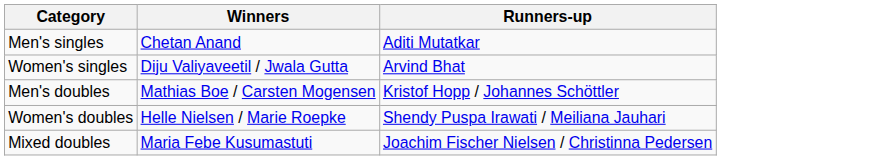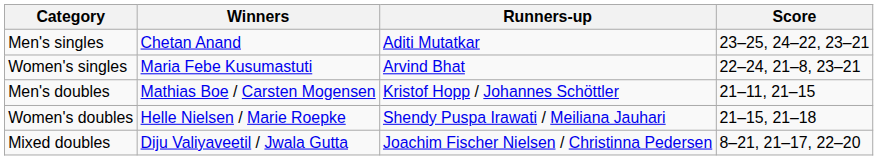+ column: Score | 23–25, 24–22, 23–21 | 22–24, 21–8, 23–21 | 21–11, 21–15 | 21–15, 21–18 | 8–21, 21–17, 22–20
Women's singles | Winners: Diju Valiyaveetil / Jwala Gutta -> Maria Febe Kusumastuti
Mixed doubles | Winners: Maria Febe Kusumastuti -> Diju Valiyaveetil / Jwala Gutta
